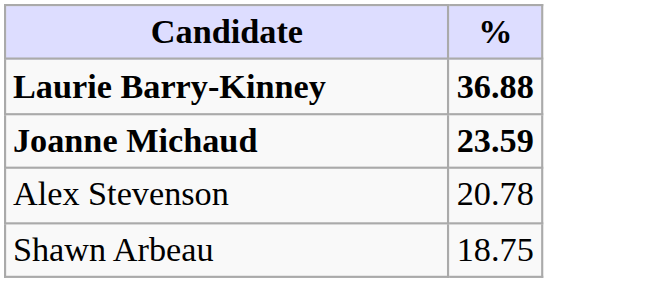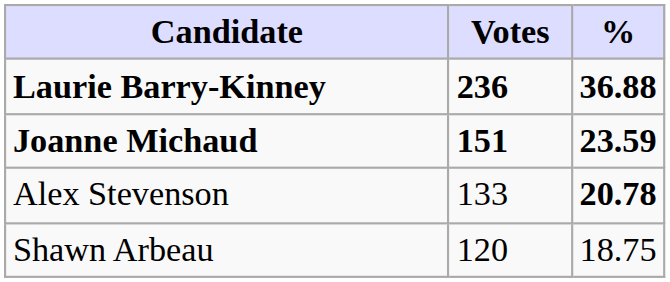+ column: Votes | 236 | 151 | 133 | 120
Alex Stevenson | %: normal -> bold
